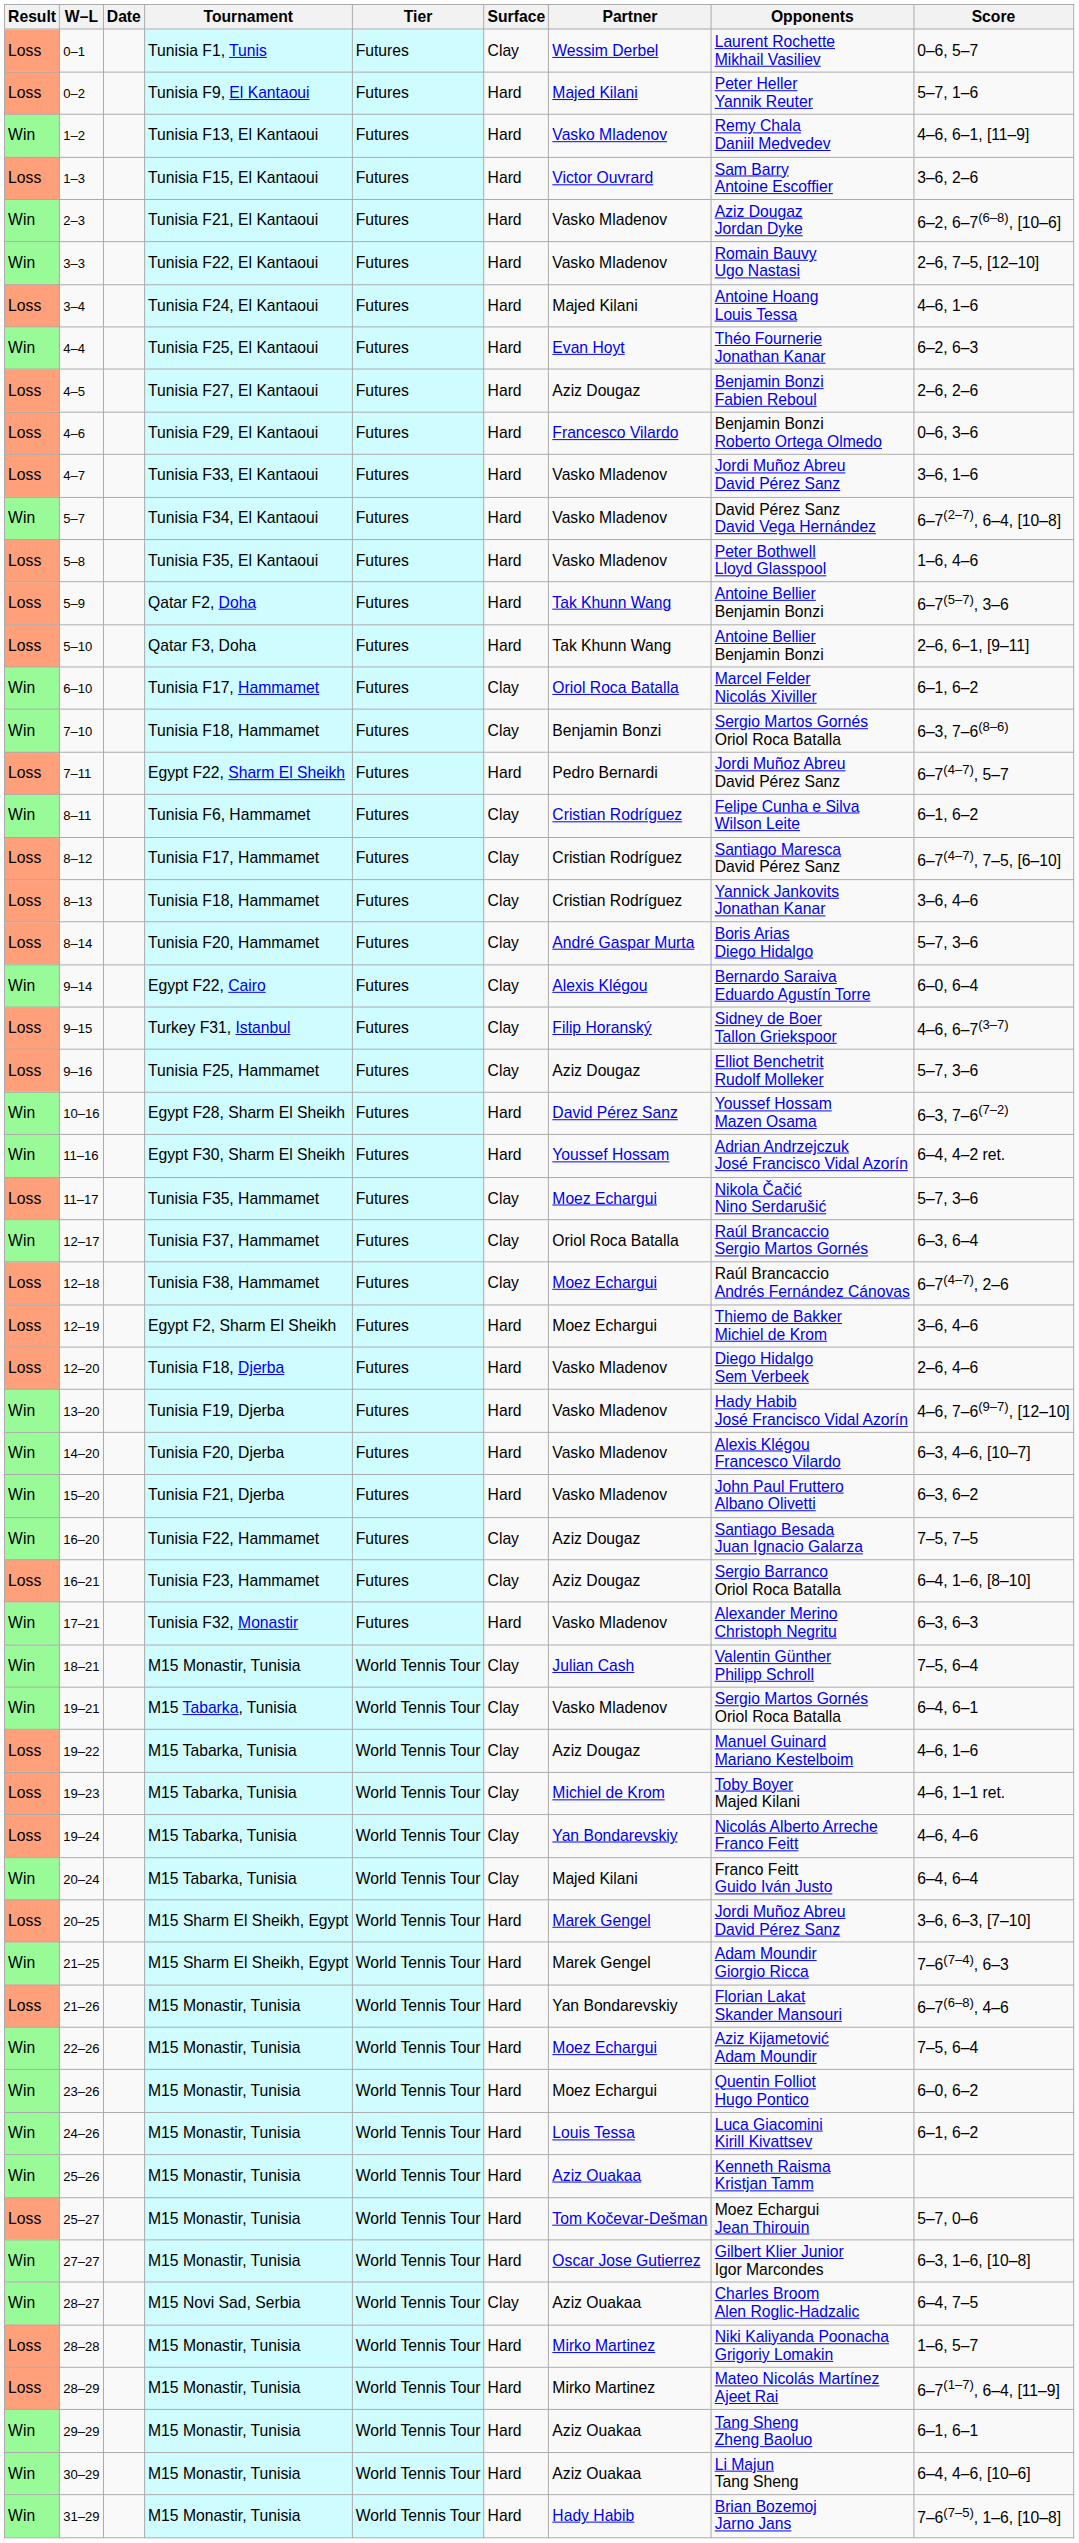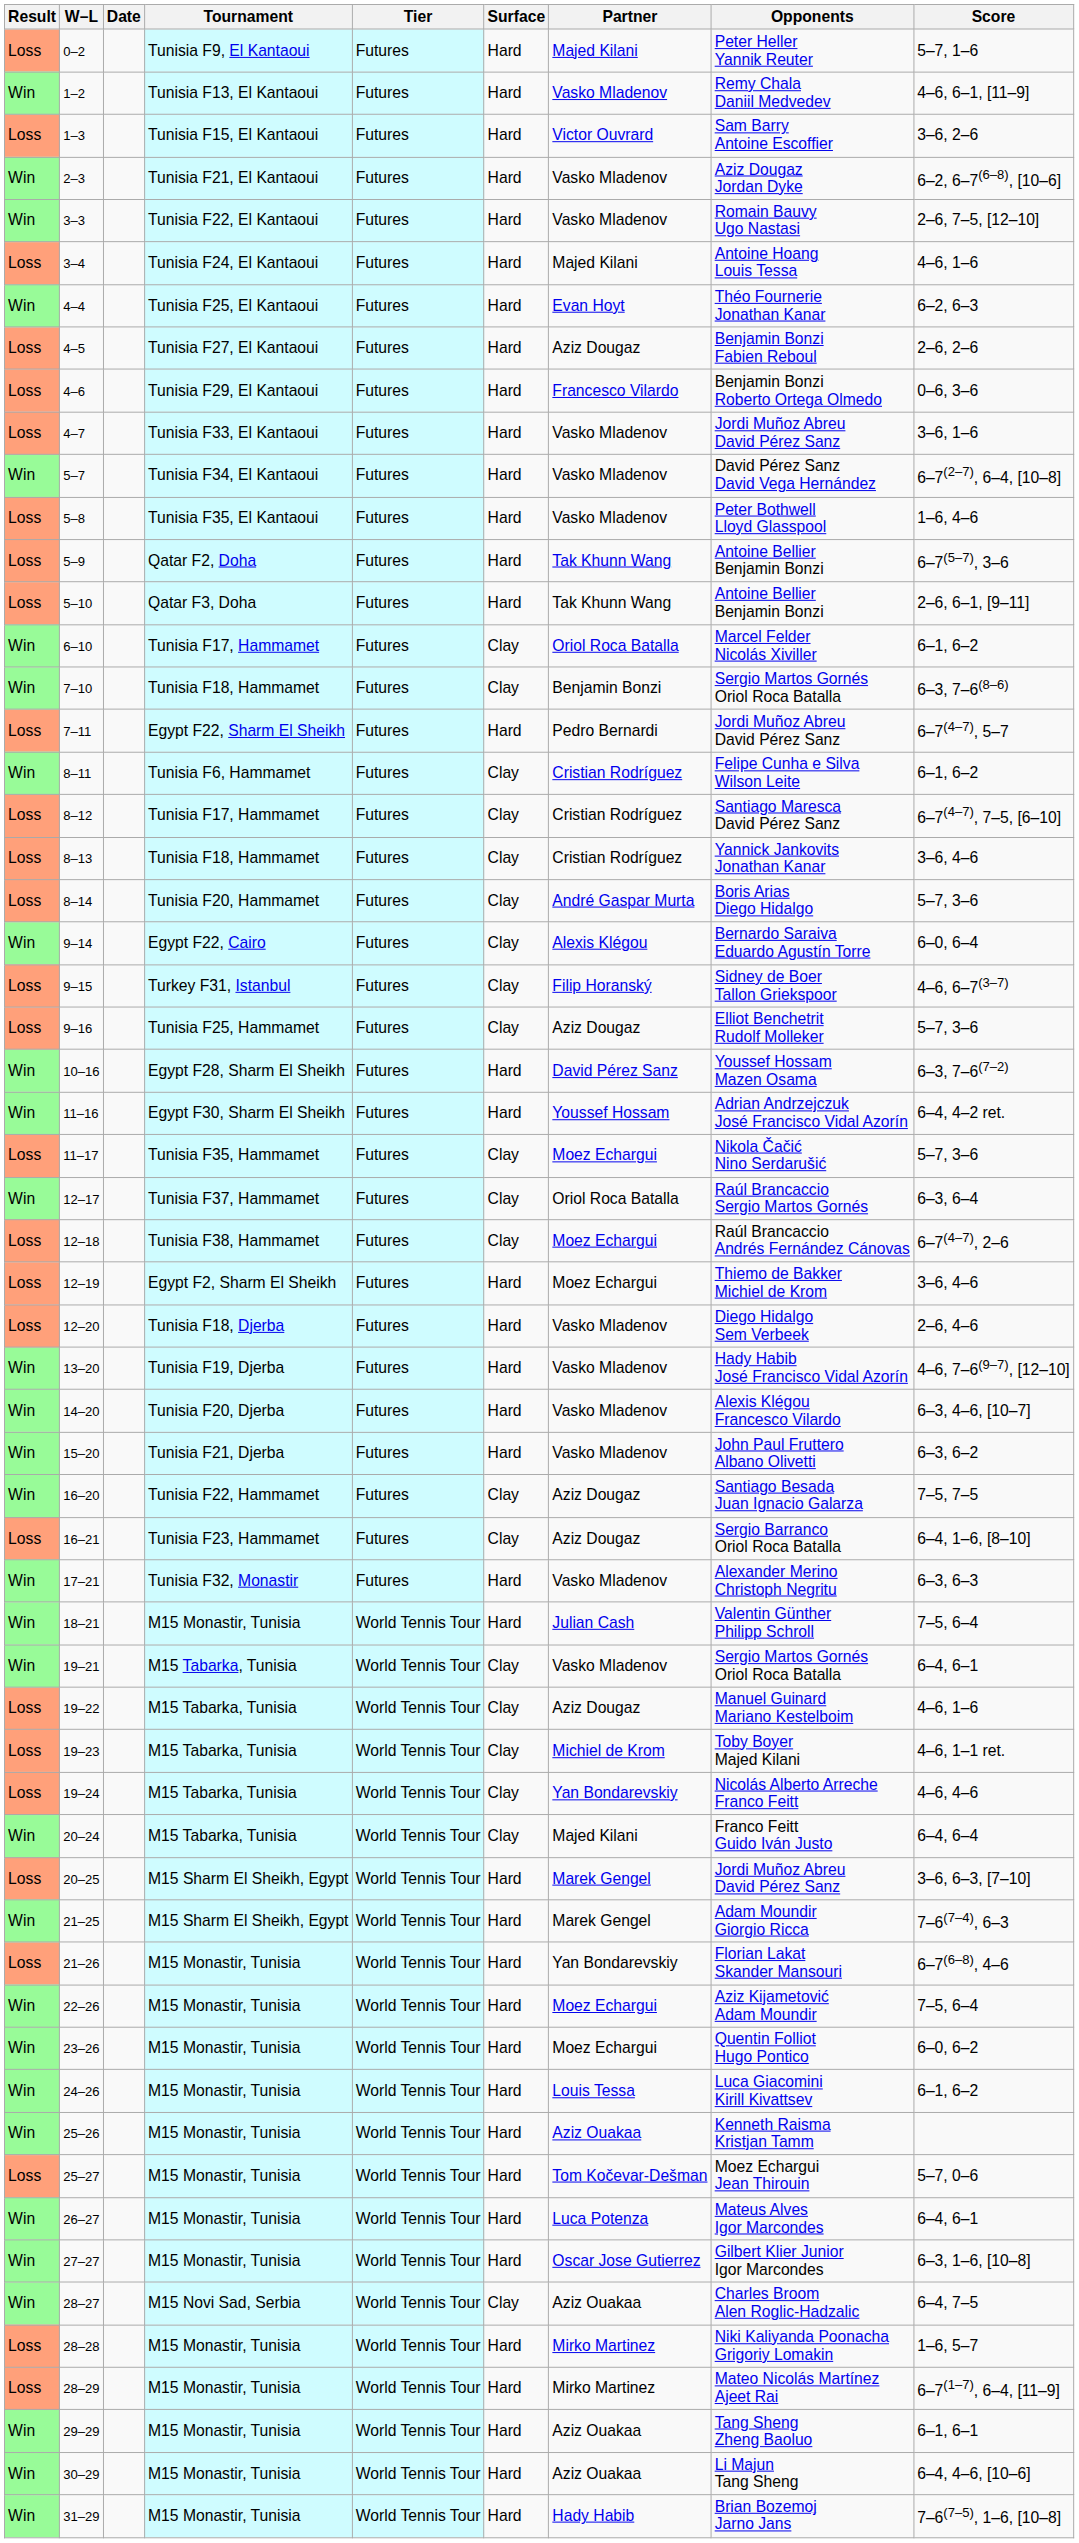- row: Loss | 0–1 | Tunisia F1, Tunis | Futures | Clay | Wessim Derbel | Laurent Rochette Mikhail Vasiliev | 0–6, 5–7
18–21 | Surface: Clay -> Hard
+ row: Win | 26–27 | M15 Monastir, Tunisia | World Tennis Tour | Hard | Luca Potenza | Mateus Alves Igor Marcondes | 6–4, 6–1
